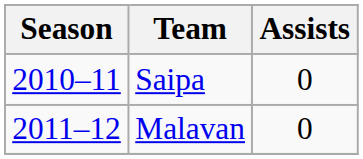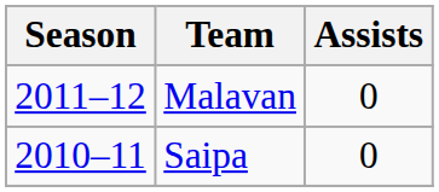rows swapped: Saipa <-> Malavan
